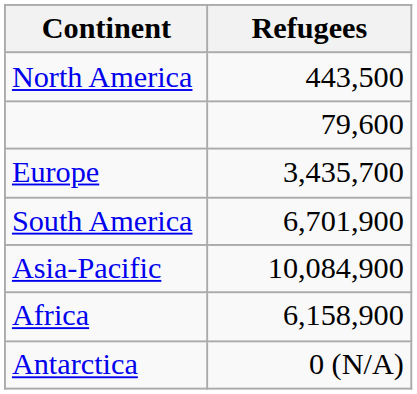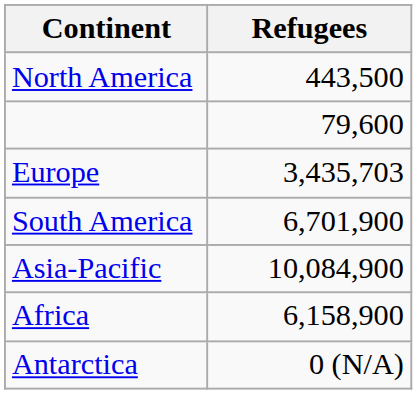Europe | Refugees: 3,435,700 -> 3,435,703
